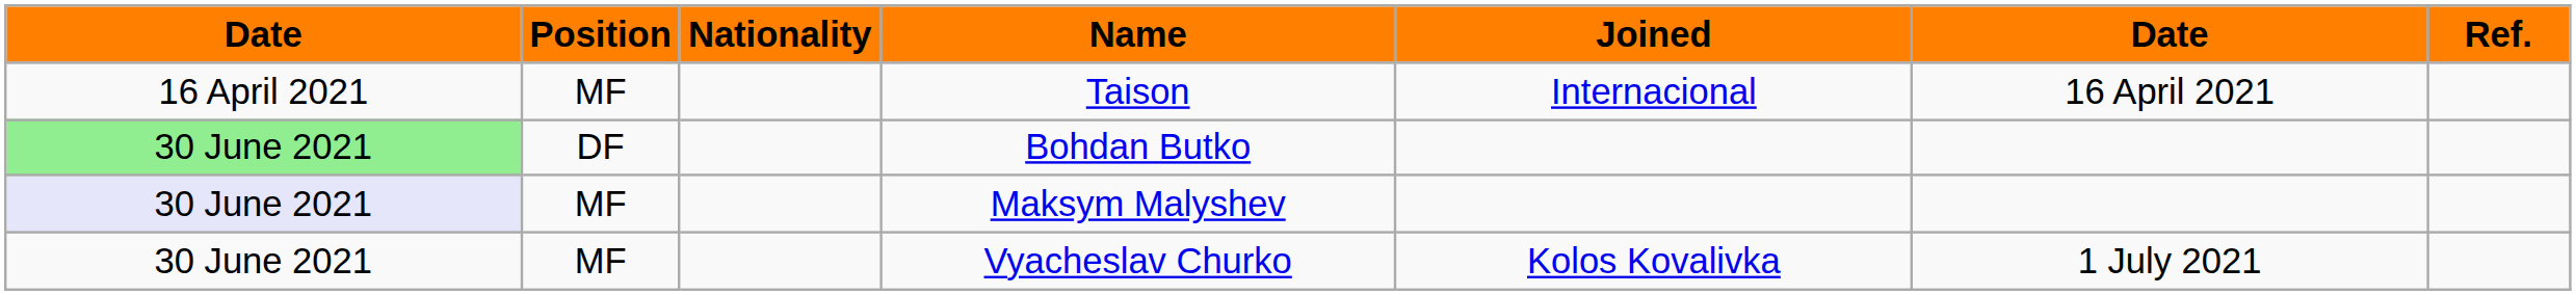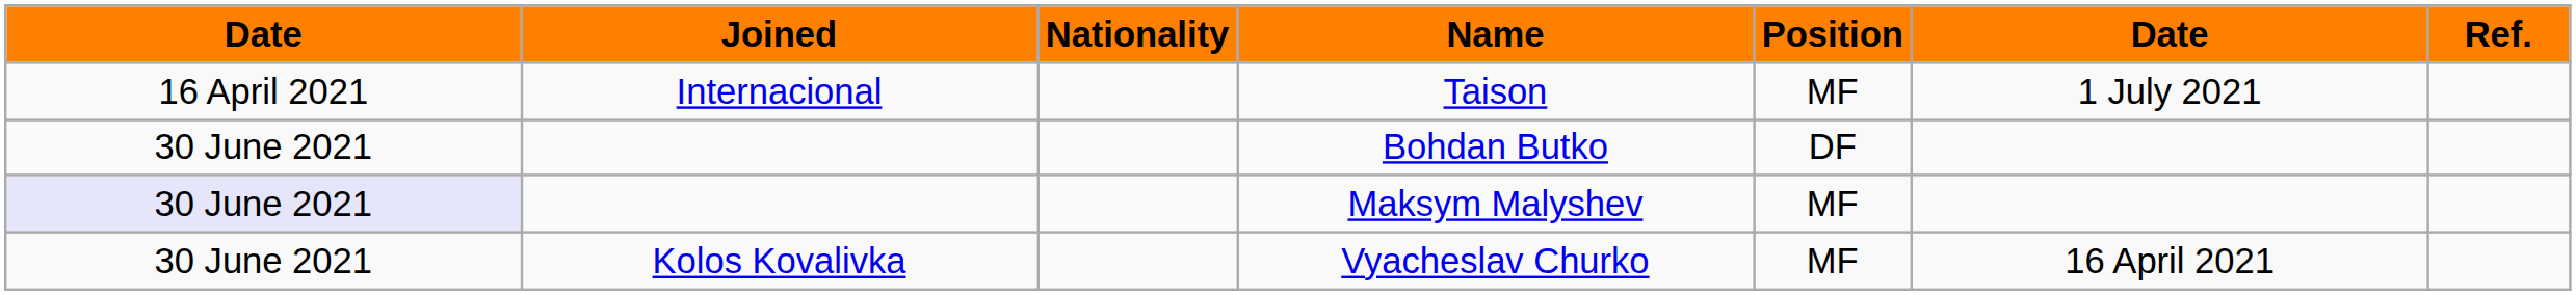columns swapped: Position <-> Joined
Taison | column 6: 16 April 2021 -> 1 July 2021
Bohdan Butko | column 1: lightgreen background -> no background
Vyacheslav Churko | column 6: 1 July 2021 -> 16 April 2021
